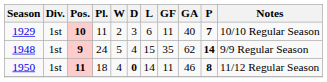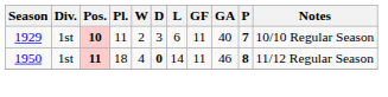- row: 1948 | 1st | 9 | 24 | 5 | 4 | 15 | 35 | 62 | 14 | 9/9 Regular Season
